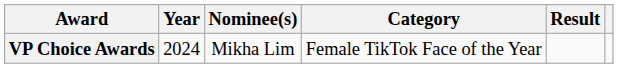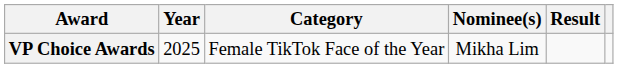columns swapped: Category <-> Nominee(s)
VP Choice Awards | Year: 2024 -> 2025
